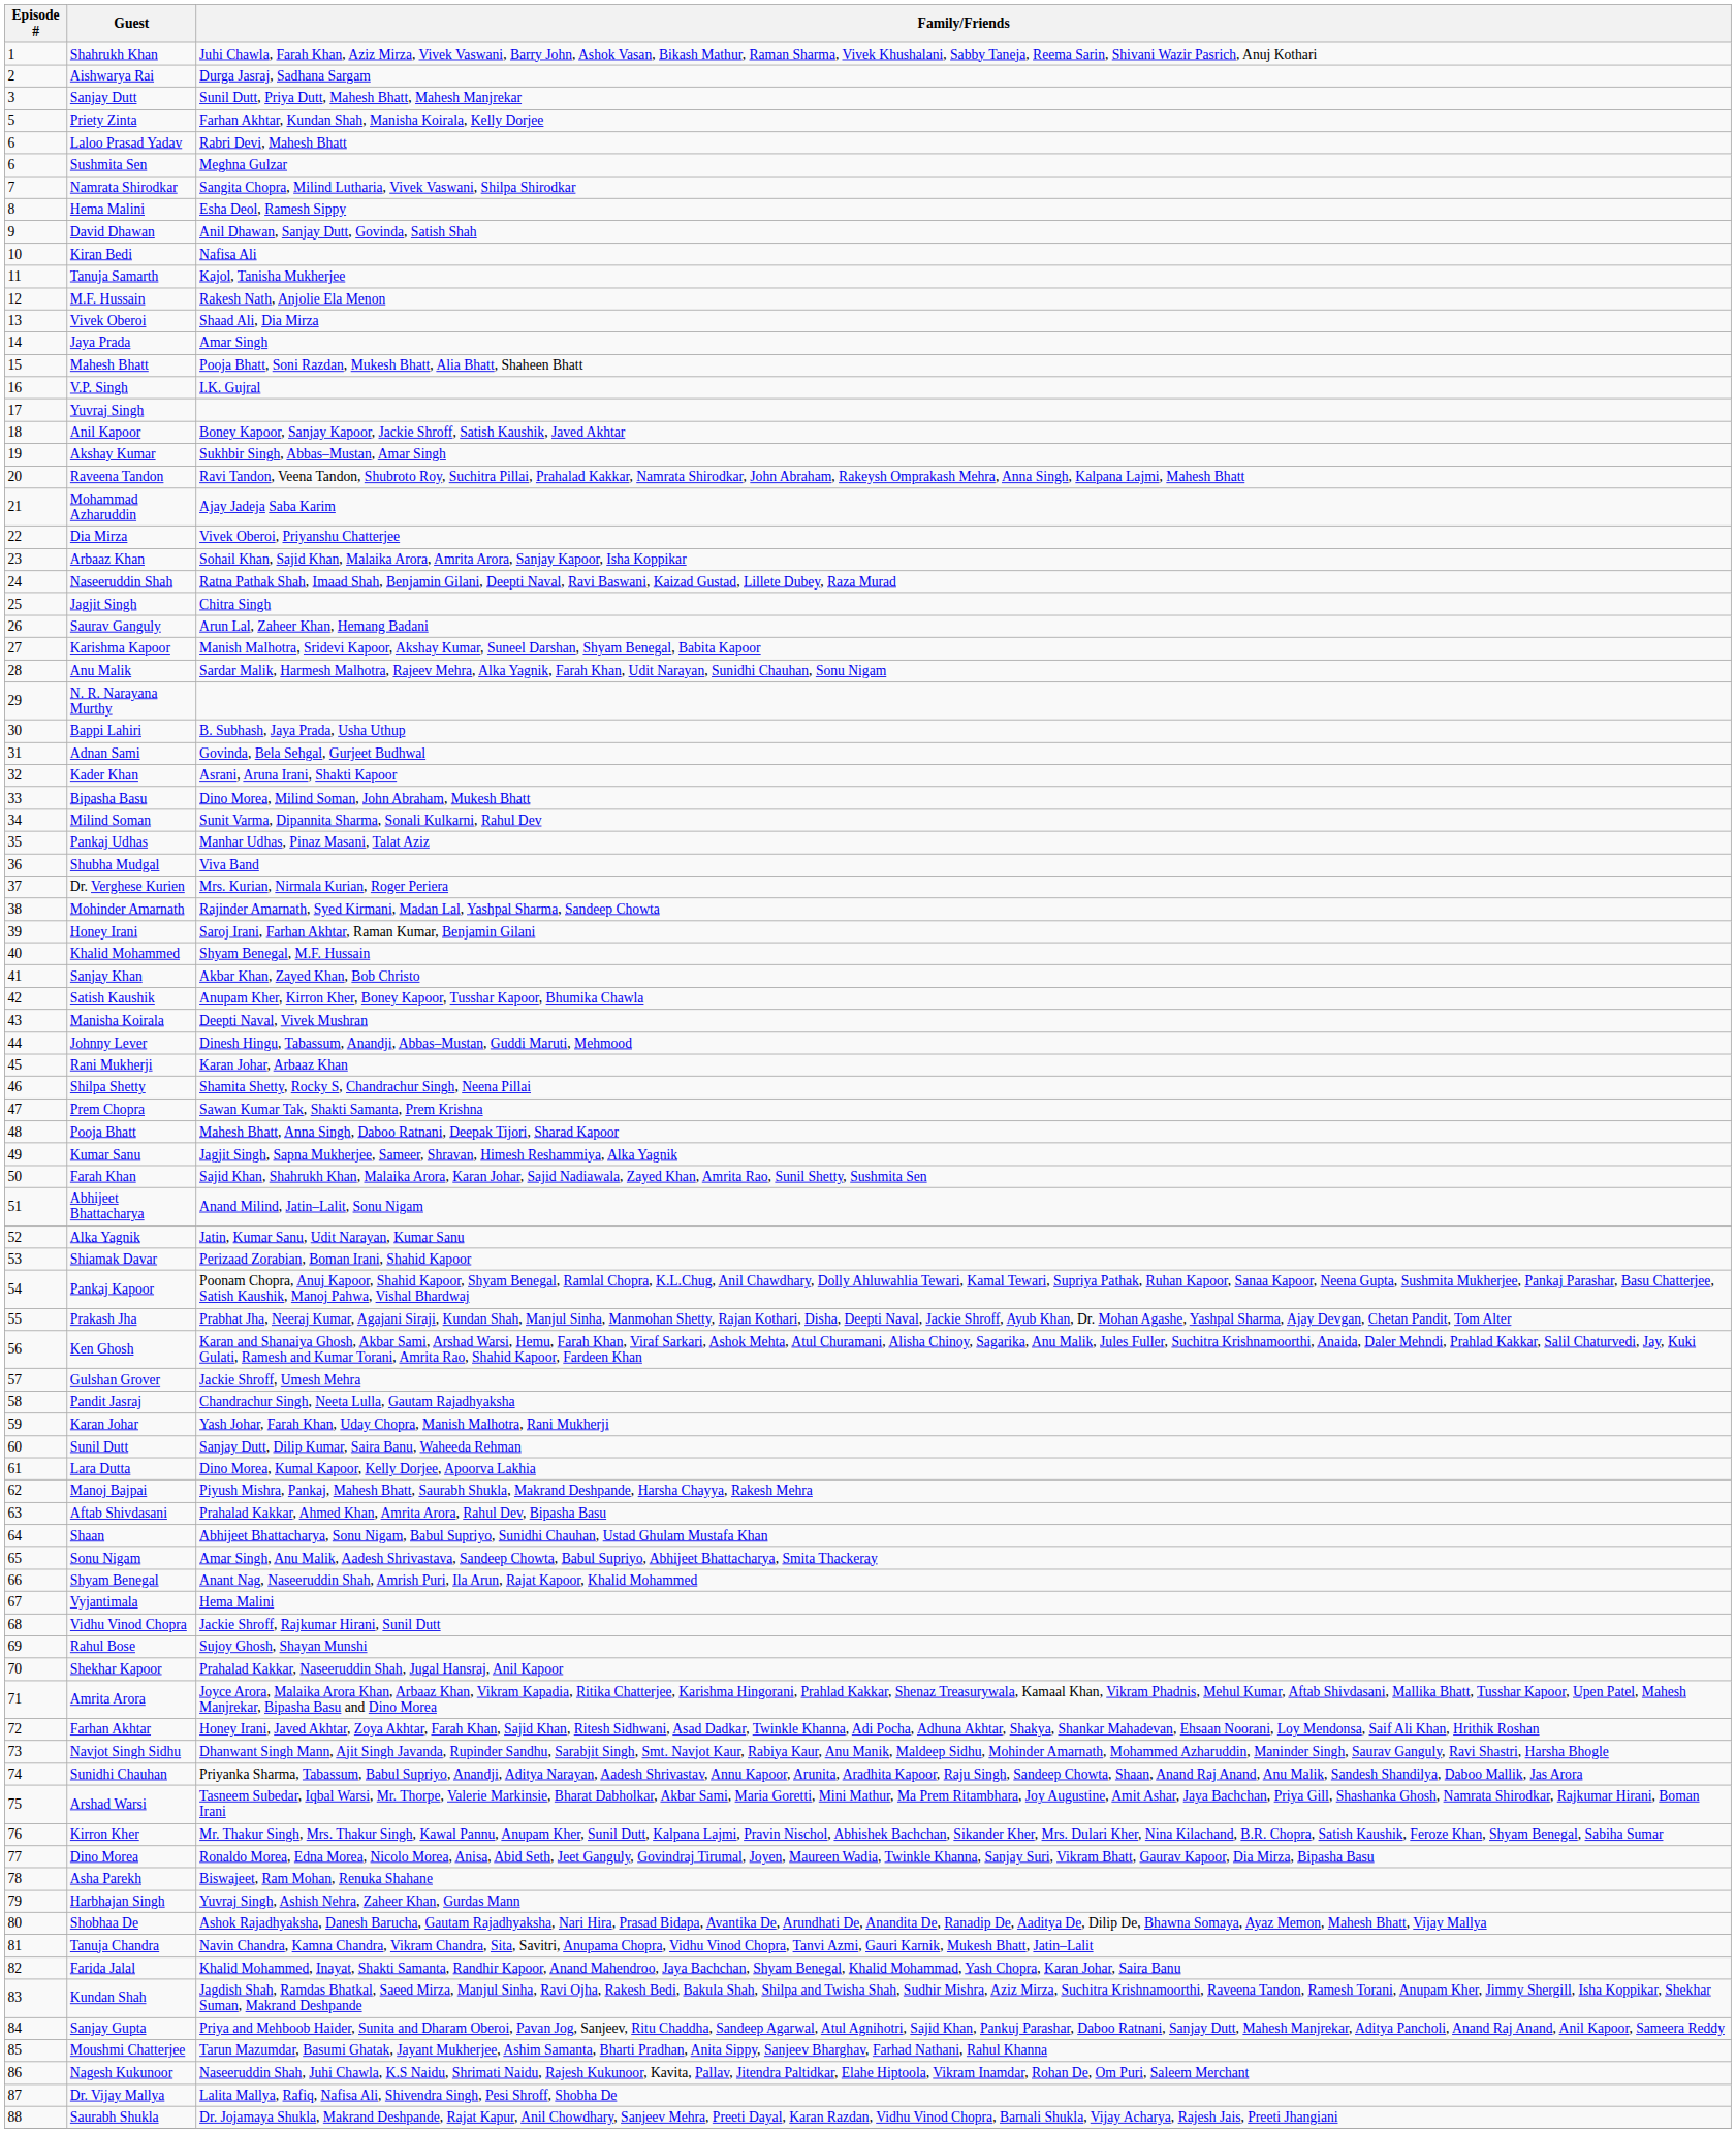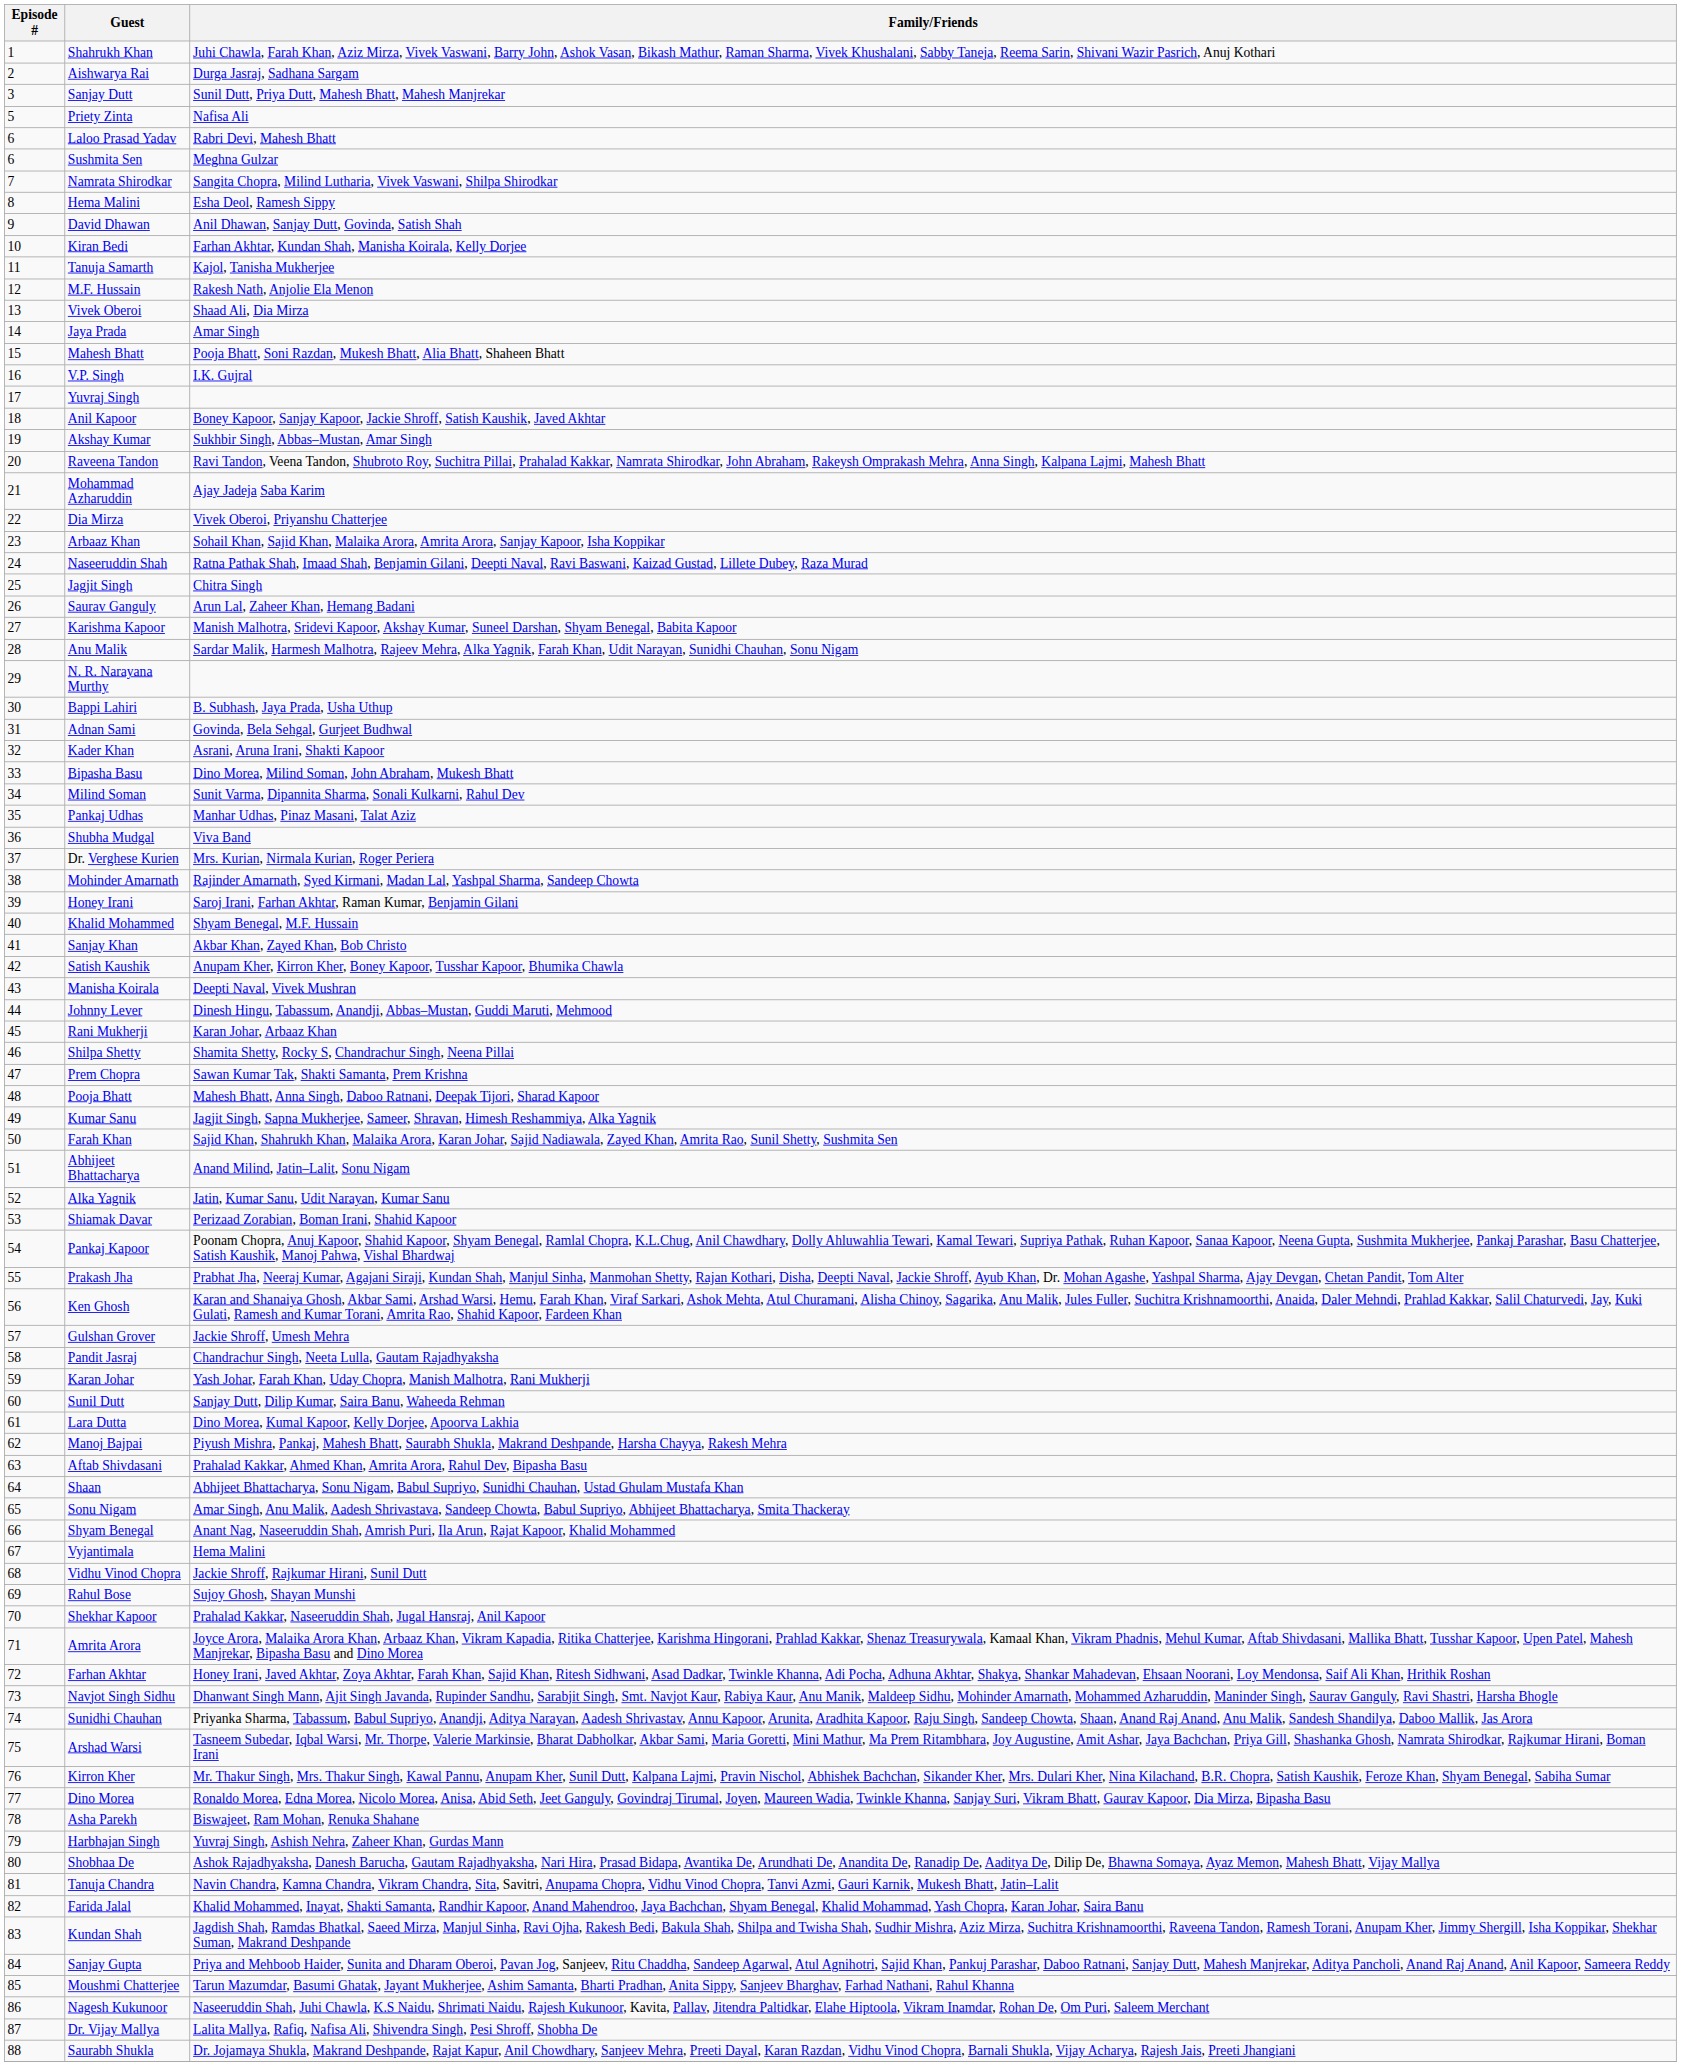Priety Zinta | Family/Friends: Farhan Akhtar, Kundan Shah, Manisha Koirala, Kelly Dorjee -> Nafisa Ali
Kiran Bedi | Family/Friends: Nafisa Ali -> Farhan Akhtar, Kundan Shah, Manisha Koirala, Kelly Dorjee
